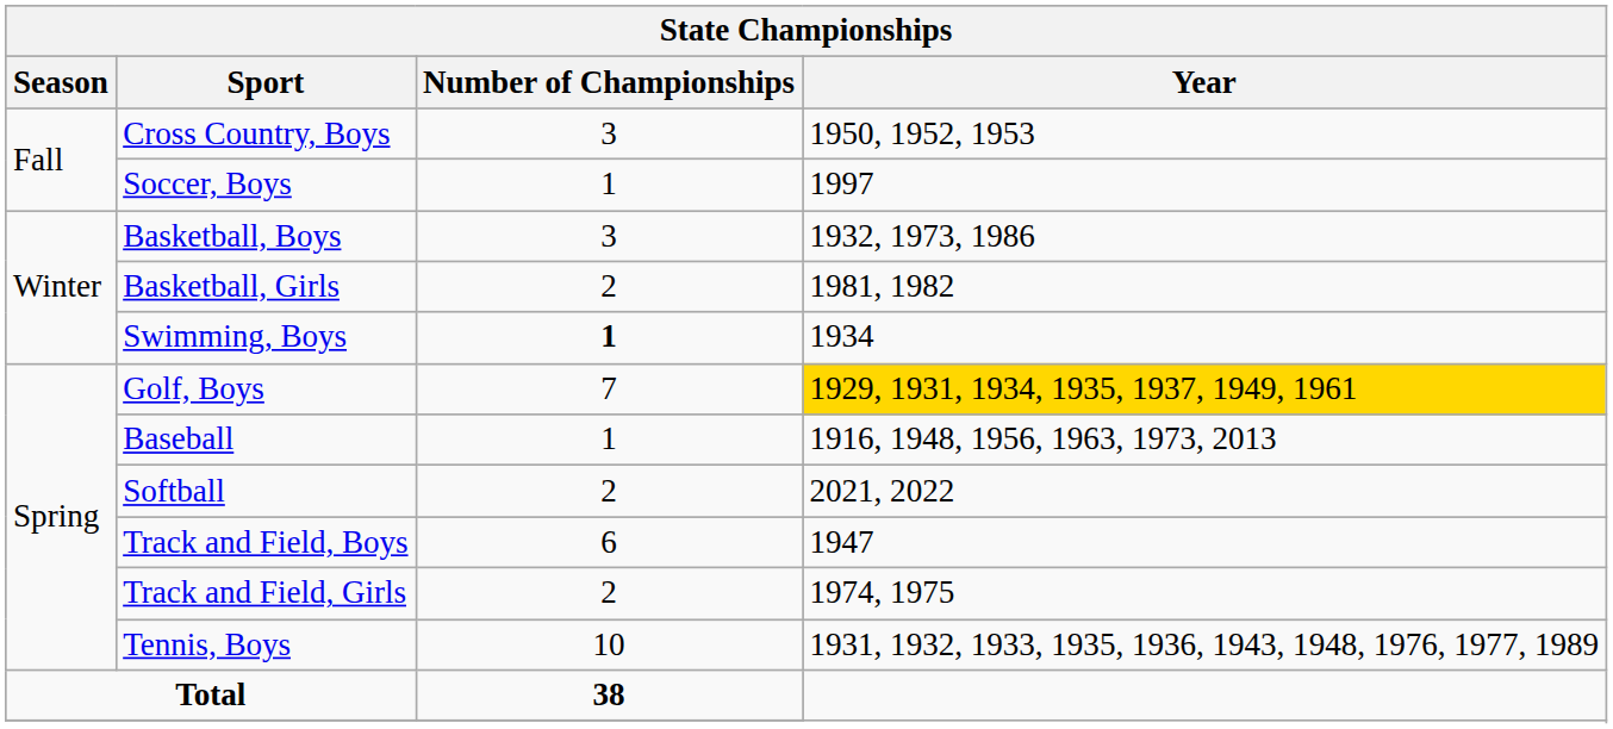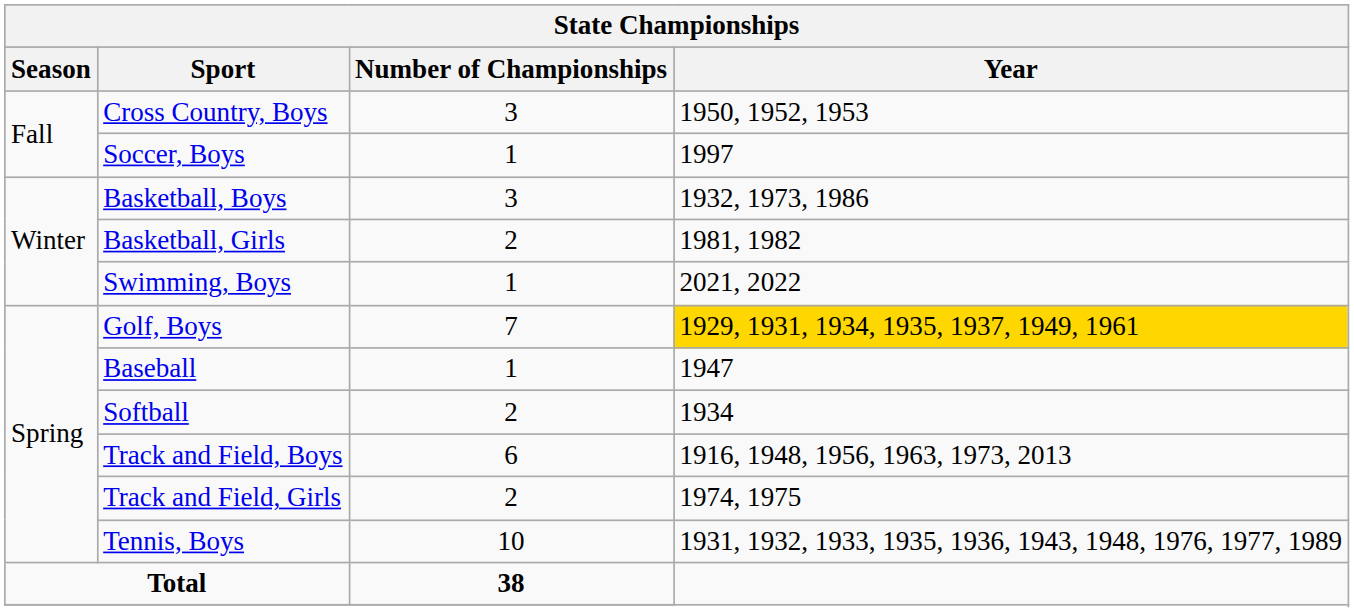Swimming, Boys | Number of Championships: bold -> normal
Swimming, Boys | Year: 1934 -> 2021, 2022
Baseball | Year: 1916, 1948, 1956, 1963, 1973, 2013 -> 1947
Softball | Year: 2021, 2022 -> 1934
Track and Field, Boys | Year: 1947 -> 1916, 1948, 1956, 1963, 1973, 2013
